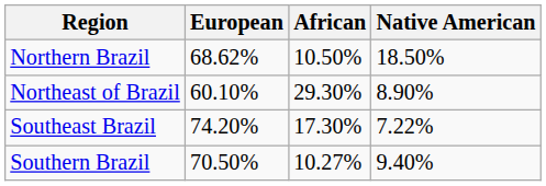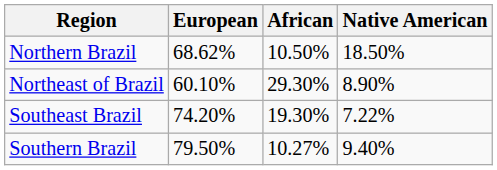Southeast Brazil | African: 17.30% -> 19.30%
Southern Brazil | European: 70.50% -> 79.50%
